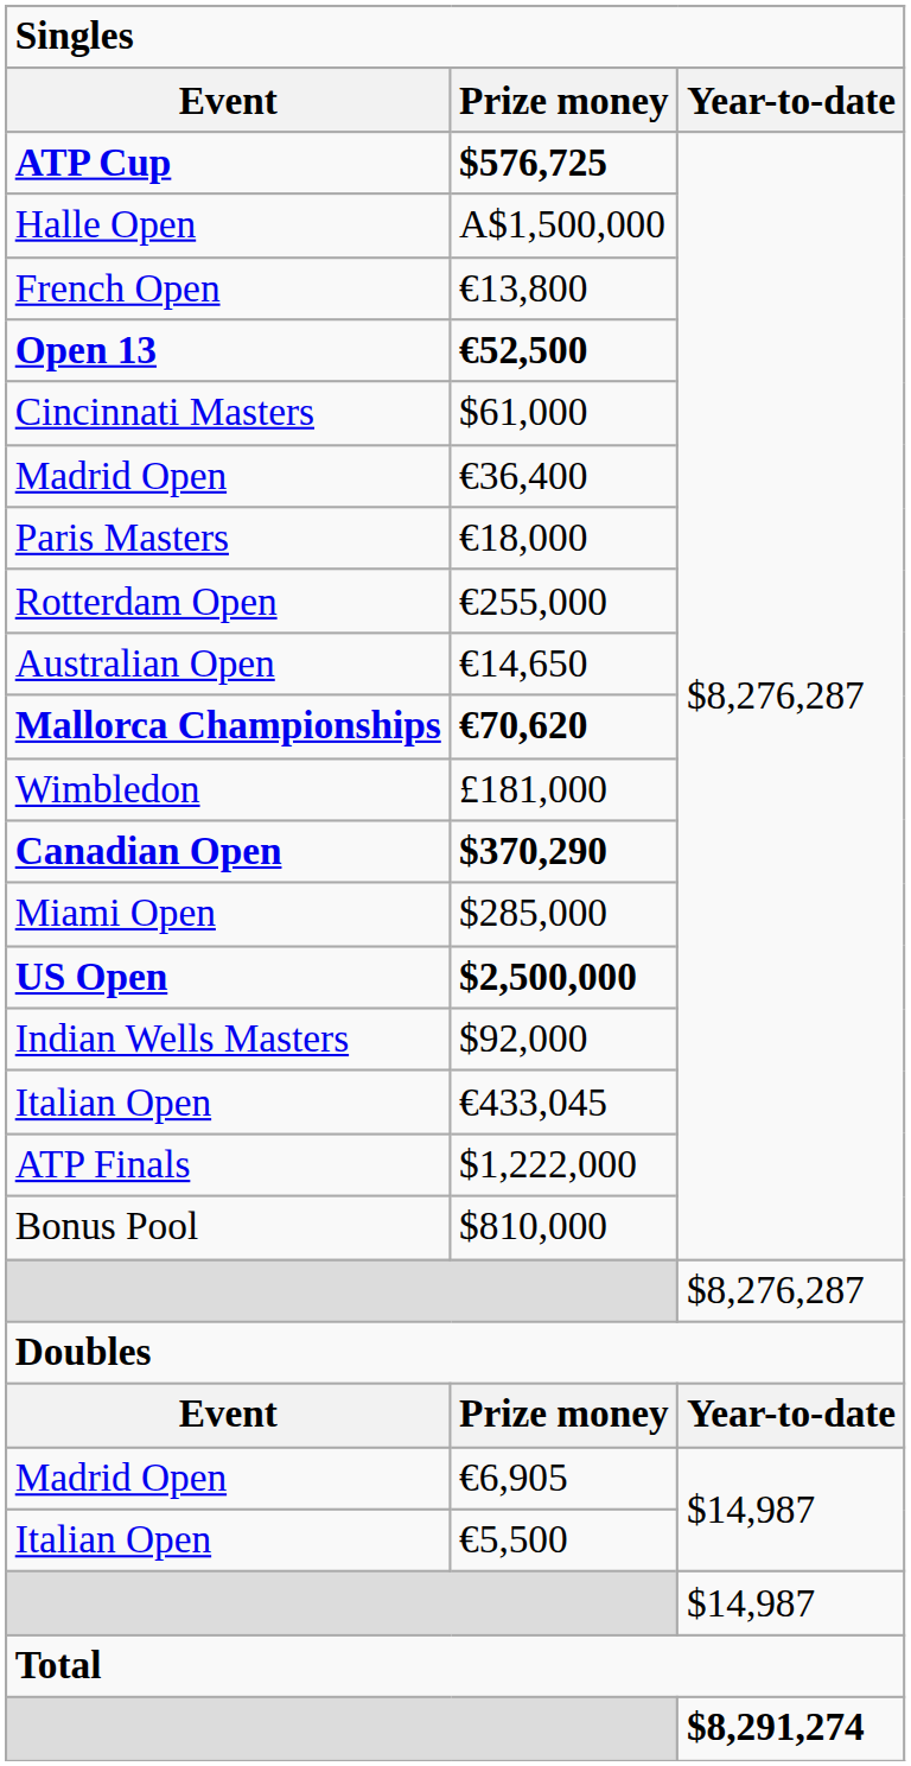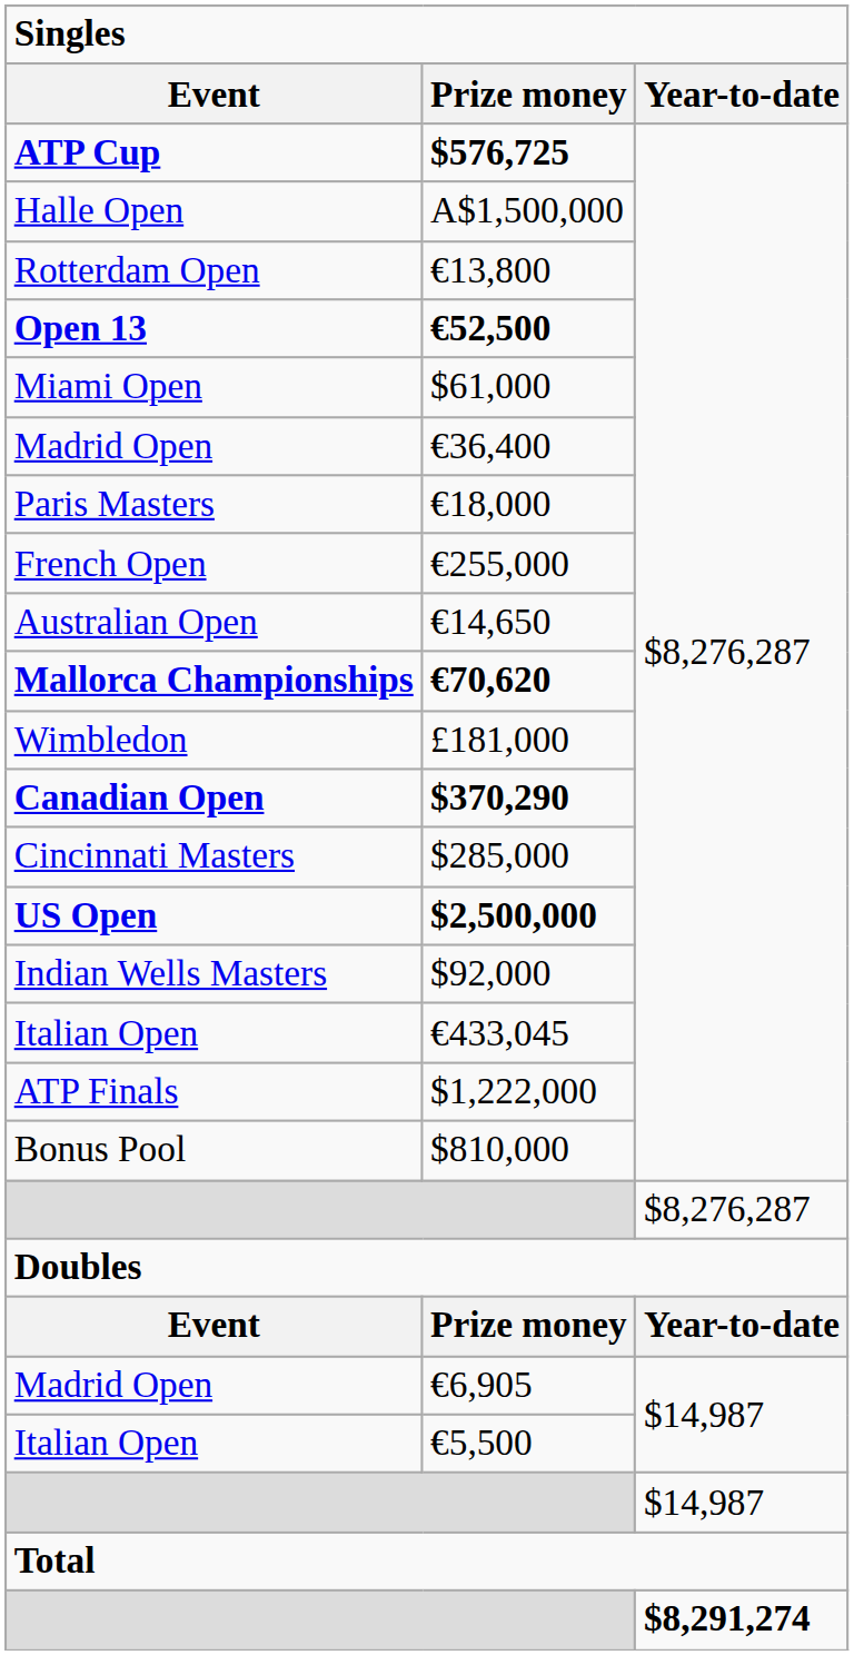€13,800 | Event: French Open -> Rotterdam Open
$61,000 | Event: Cincinnati Masters -> Miami Open
€255,000 | Event: Rotterdam Open -> French Open
$285,000 | Event: Miami Open -> Cincinnati Masters
